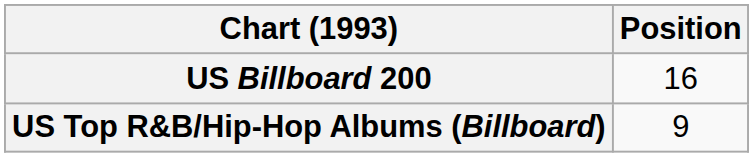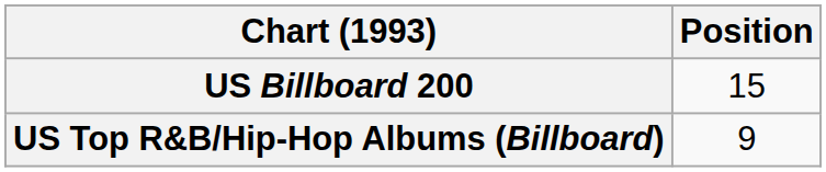US Billboard 200 | Position: 16 -> 15
